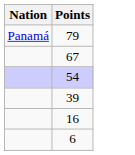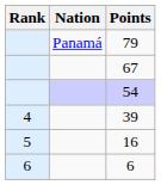+ column: Rank | 4 | 5 | 6
